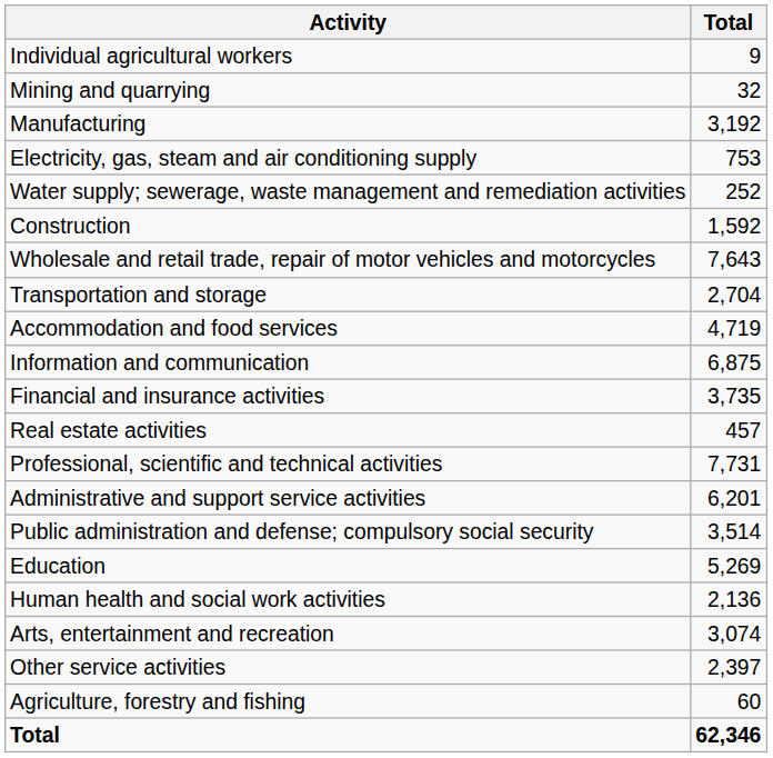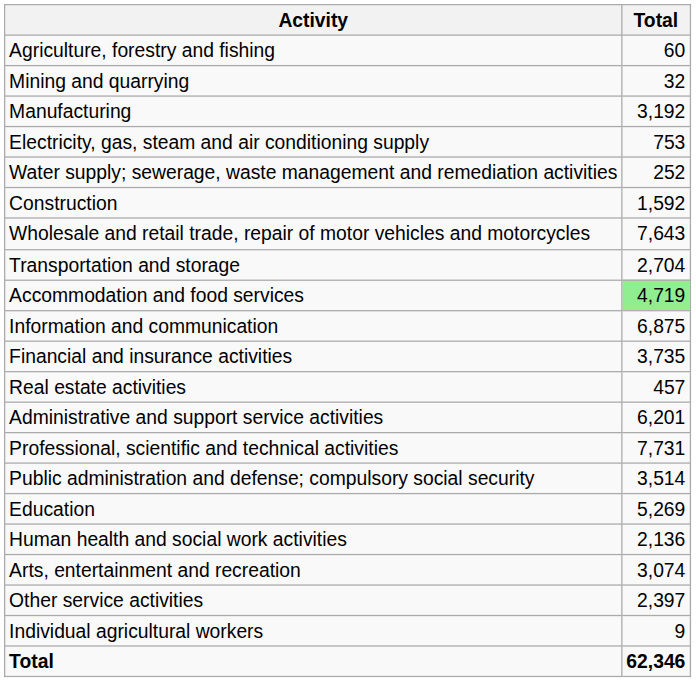rows swapped: Agriculture, forestry and fishing <-> Individual agricultural workers
Accommodation and food services | Total: no background -> lightgreen background
rows swapped: Professional, scientific and technical activities <-> Administrative and support service activities
